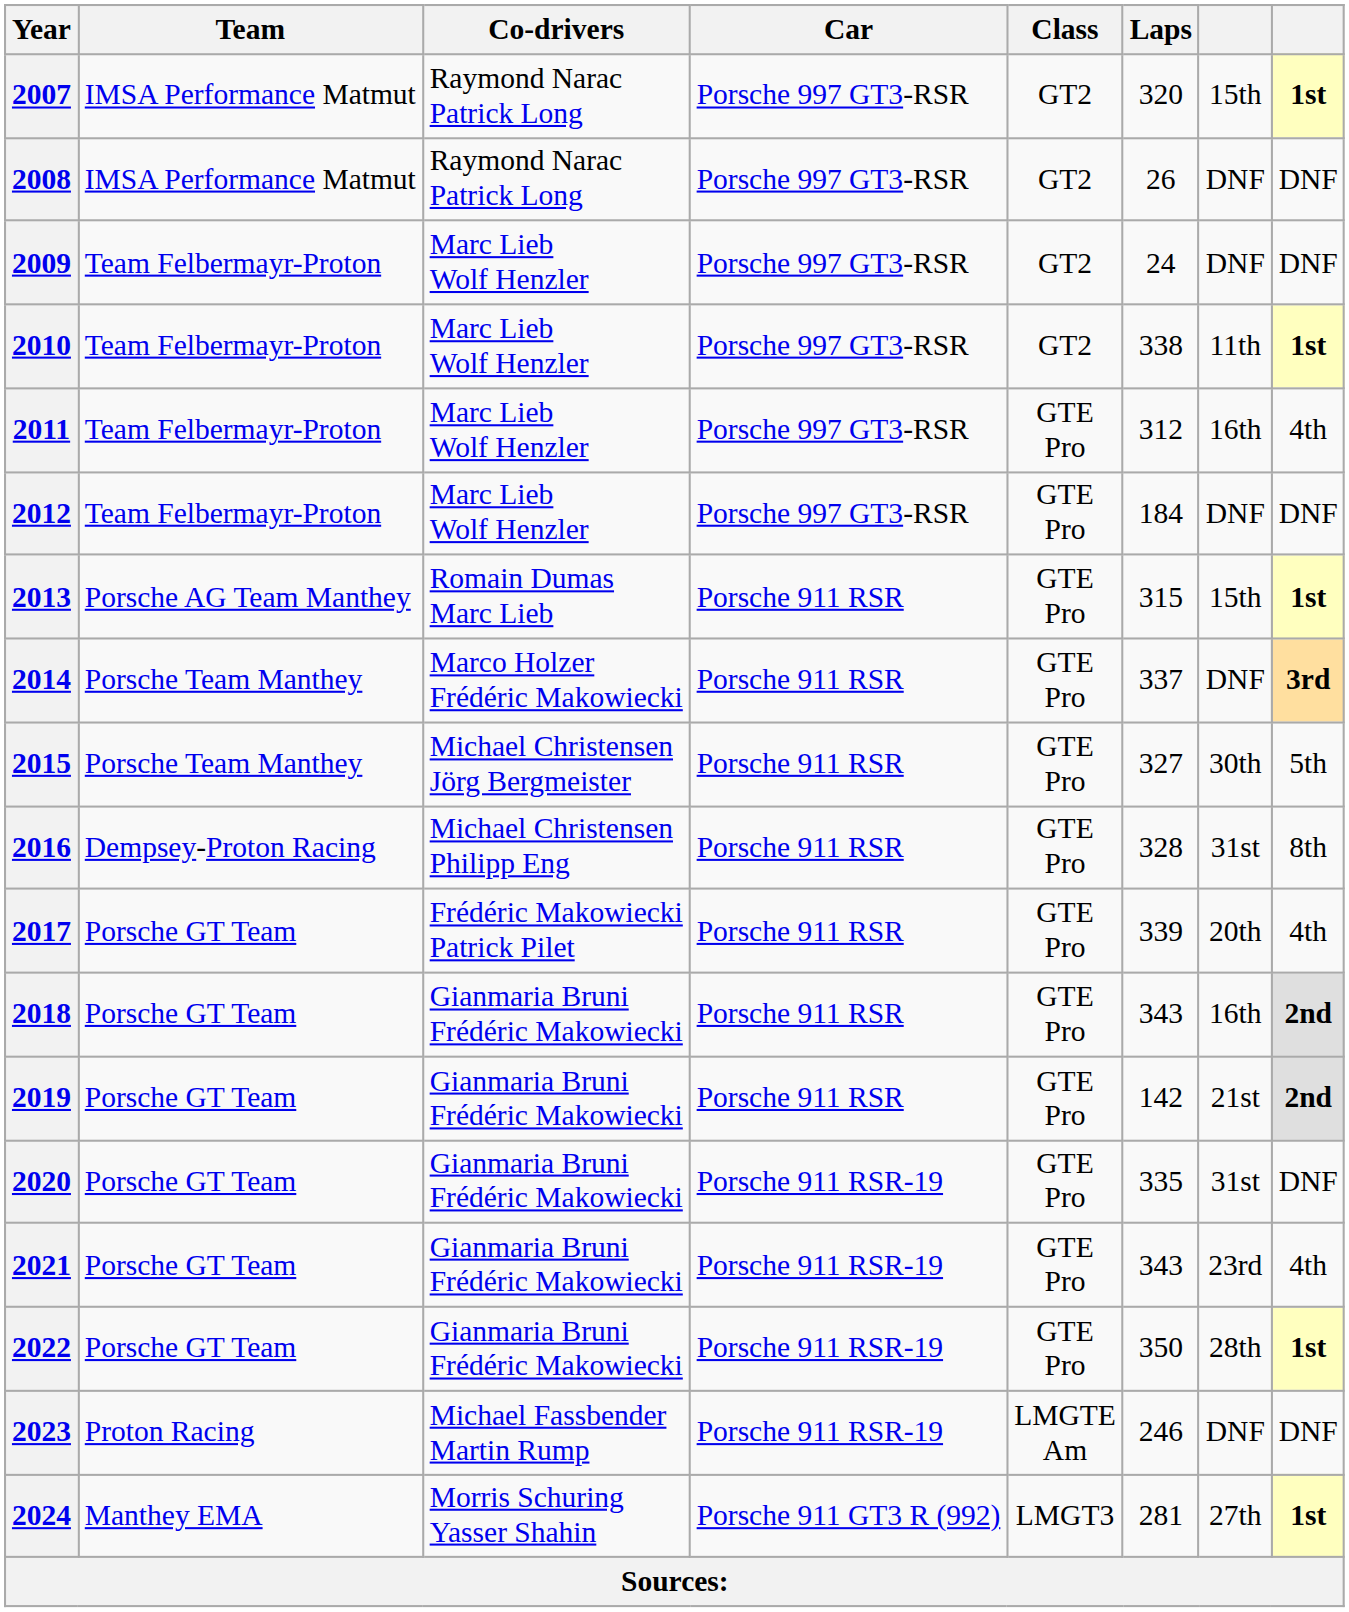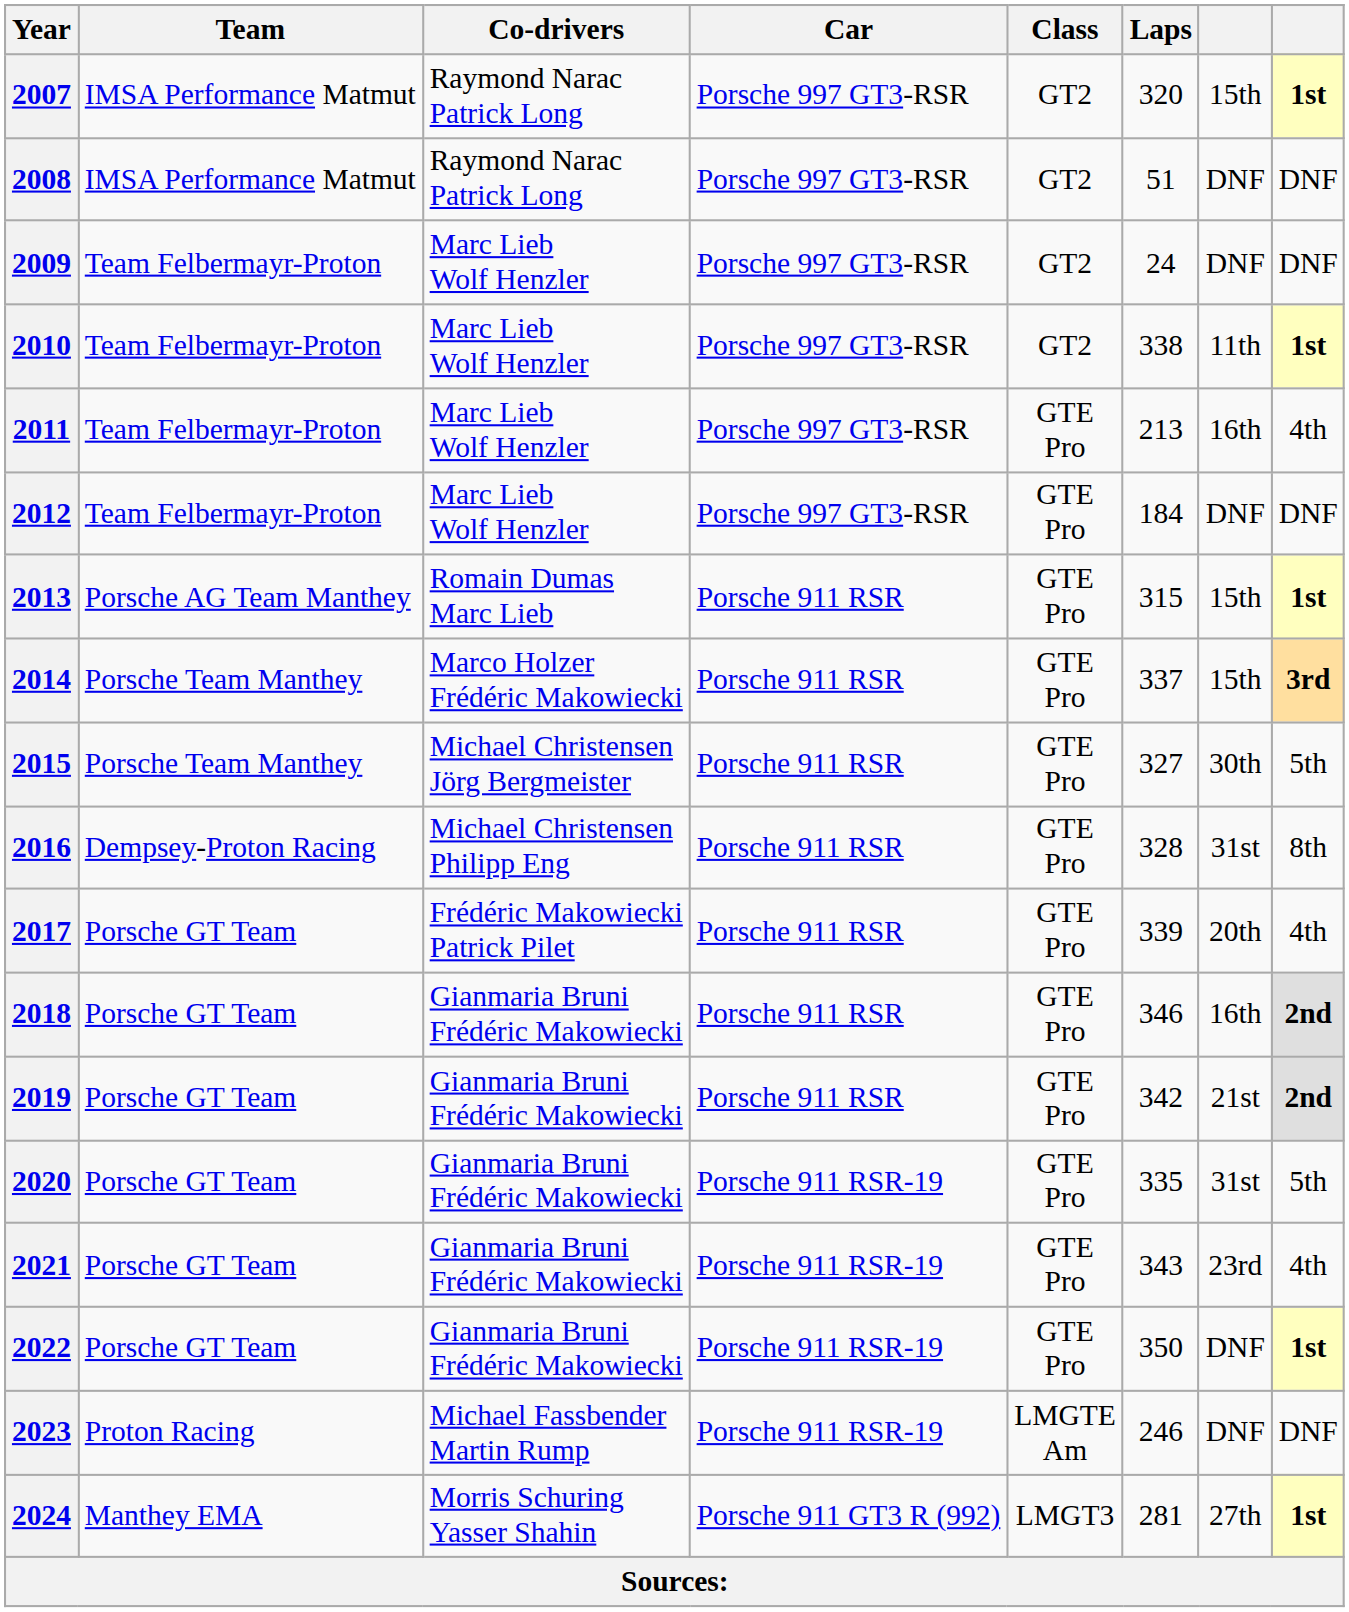2008 | Laps: 26 -> 51
2011 | Laps: 312 -> 213
2014 | column 7: DNF -> 15th
2018 | Laps: 343 -> 346
2019 | Laps: 142 -> 342
2020 | column 8: DNF -> 5th
2022 | column 7: 28th -> DNF
